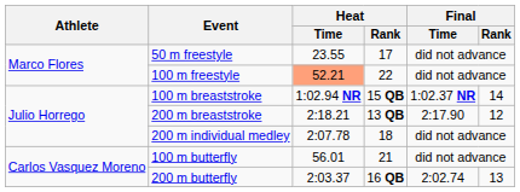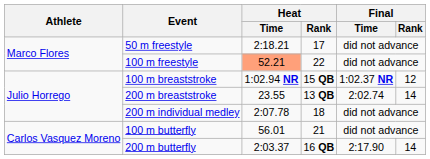50 m freestyle | Heat / Time: 23.55 -> 2:18.21
100 m breaststroke | Final / Rank: 14 -> 12
200 m breaststroke | Heat / Time: 2:18.21 -> 23.55
200 m breaststroke | Final / Time: 2:17.90 -> 2:02.74
200 m breaststroke | Final / Rank: 12 -> 14
200 m butterfly | Final / Time: 2:02.74 -> 2:17.90
200 m butterfly | Final / Rank: 13 -> 14
